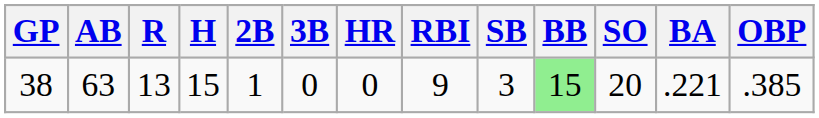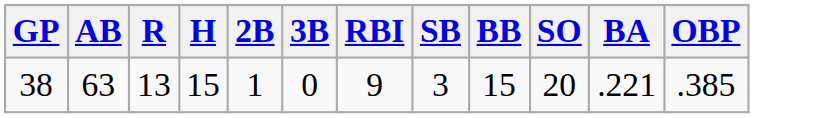- column: HR | 0
38 | BB: lightgreen background -> no background
